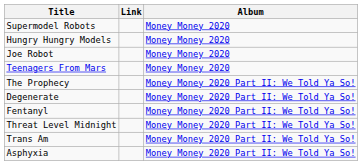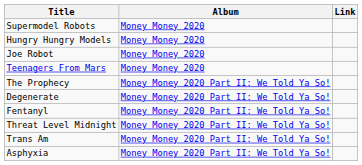columns swapped: Album <-> Link
